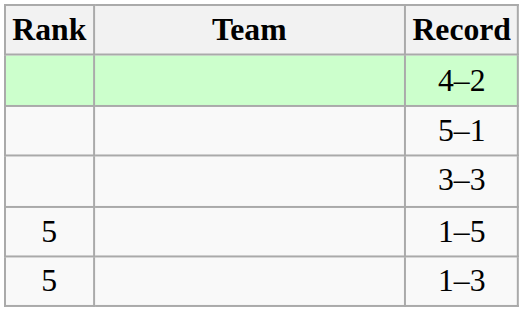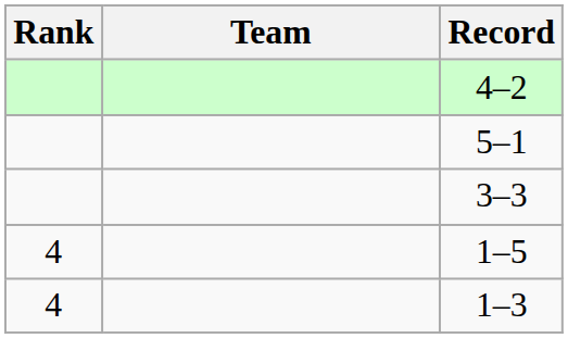1–5 | Rank: 5 -> 4
1–3 | Rank: 5 -> 4
